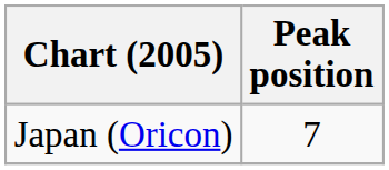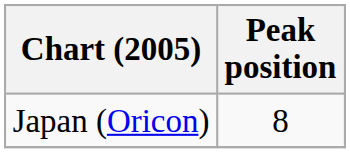Japan (Oricon) | Peak position: 7 -> 8
